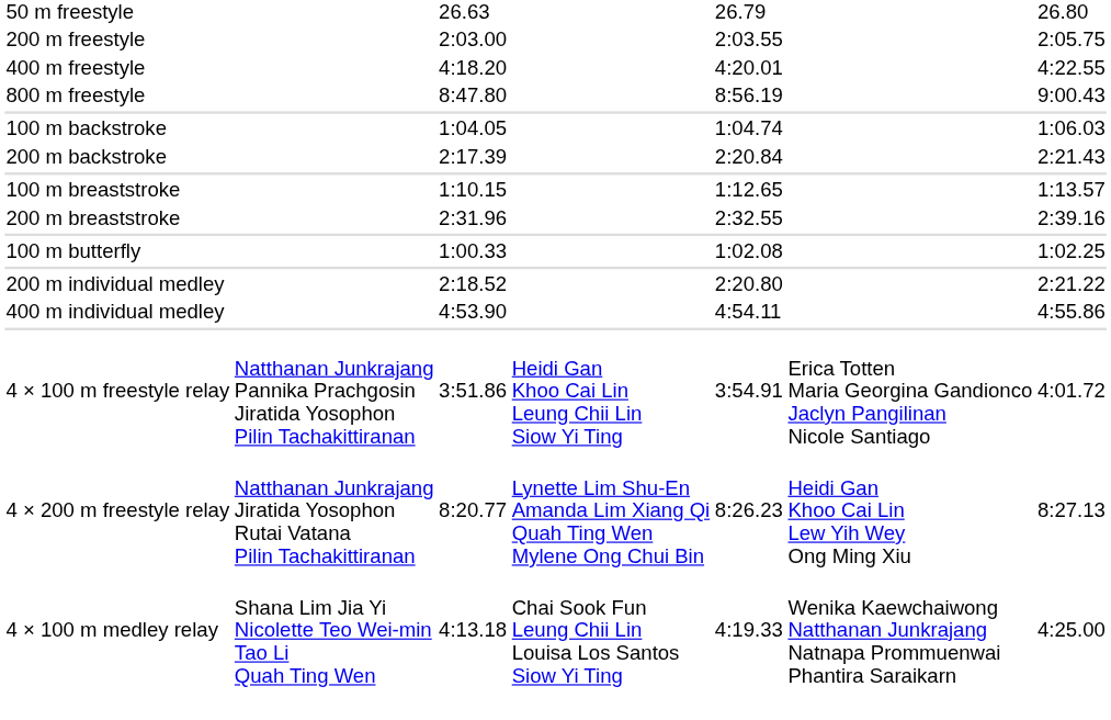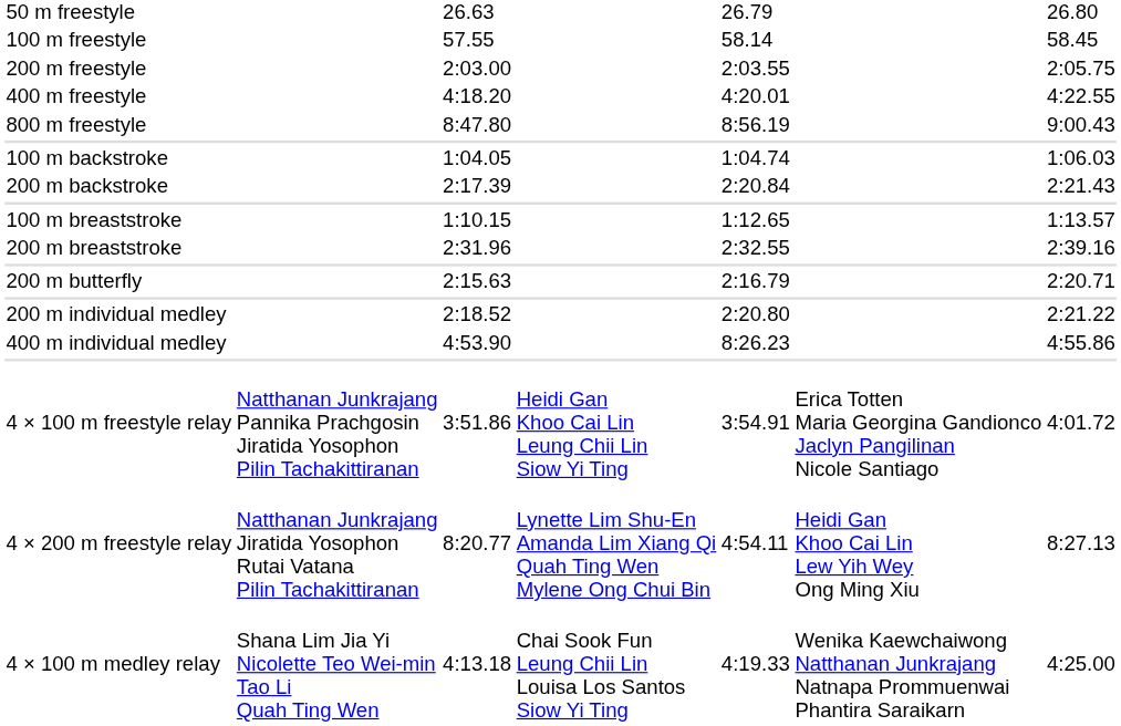+ row: 100 m freestyle | 57.55 | 58.14 | 58.45
- row: 100 m butterfly | 1:00.33 | 1:02.08 | 1:02.25
+ row: 200 m butterfly | 2:15.63 | 2:16.79 | 2:20.71
400 m individual medley | column 5: 4:54.11 -> 8:26.23
4 × 200 m freestyle relay | column 5: 8:26.23 -> 4:54.11
